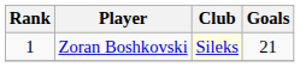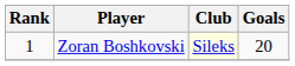Zoran Boshkovski | Goals: 21 -> 20
